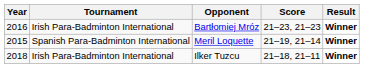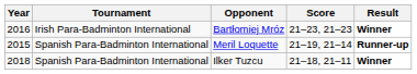Meril Loquette | Result: Winner -> Runner-up
Ilker Tuzcu | Tournament: Irish Para-Badminton International -> Spanish Para-Badminton International
